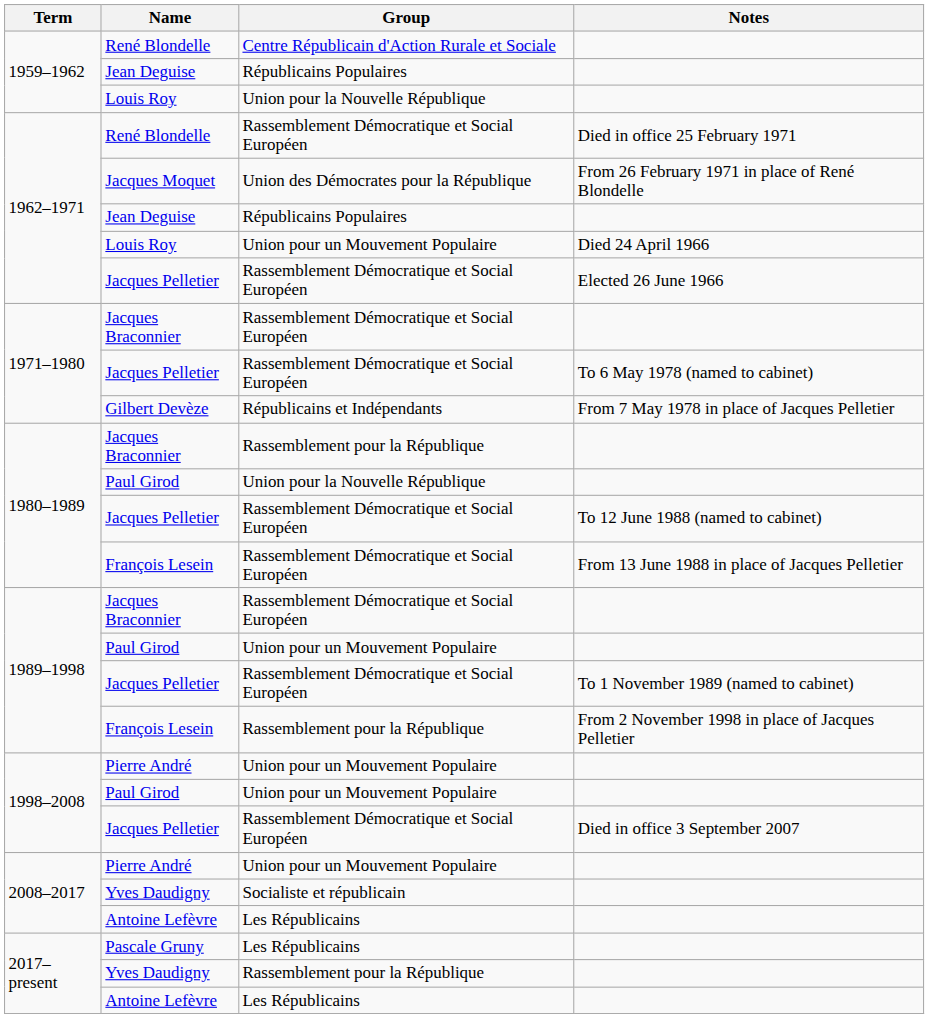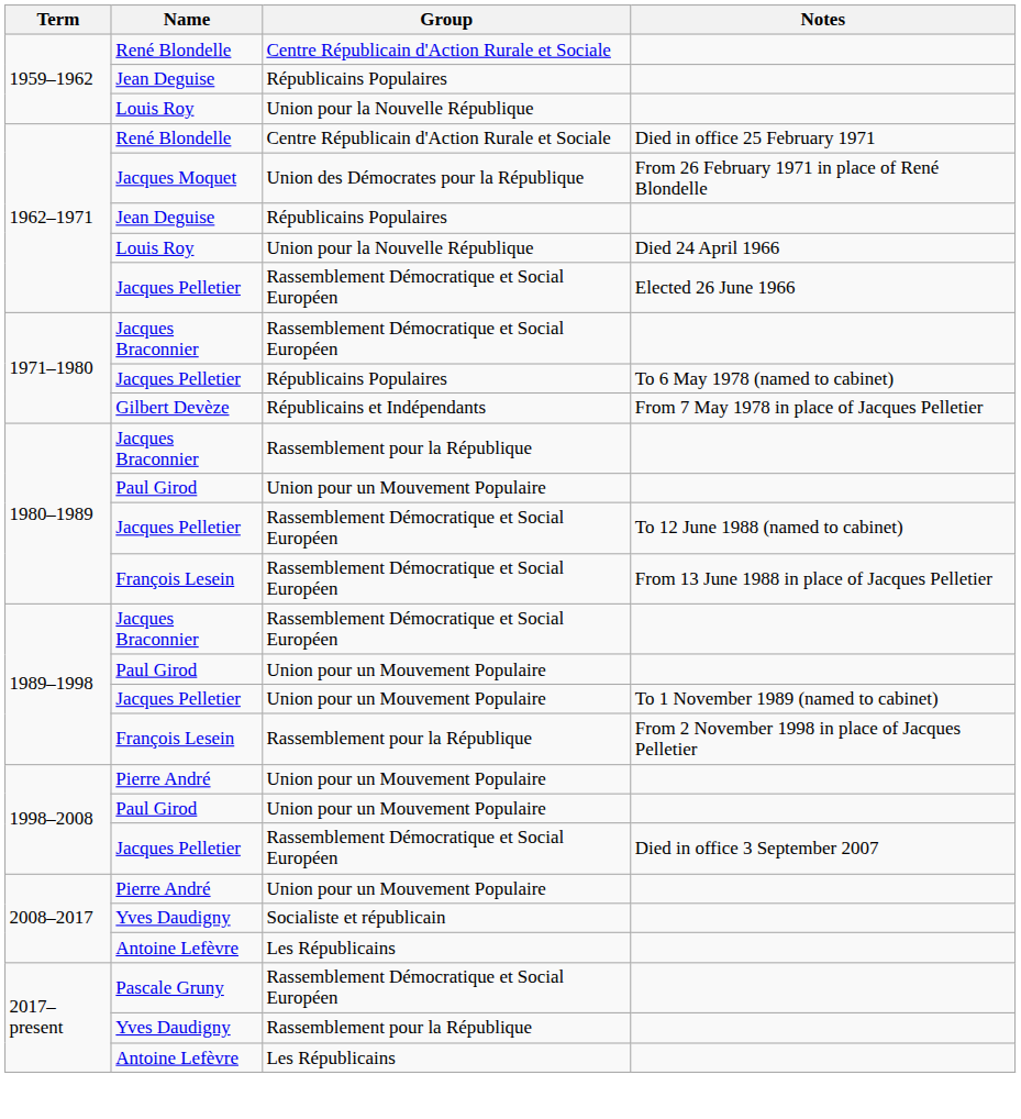1962–1971 / René Blondelle | Group: Rassemblement Démocratique et Social Européen -> Centre Républicain d'Action Rurale et Sociale
1962–1971 / Louis Roy | Group: Union pour un Mouvement Populaire -> Union pour la Nouvelle République
1971–1980 / Jacques Pelletier | Group: Rassemblement Démocratique et Social Européen -> Républicains Populaires
1980–1989 / Paul Girod | Group: Union pour la Nouvelle République -> Union pour un Mouvement Populaire
1989–1998 / Jacques Pelletier | Group: Rassemblement Démocratique et Social Européen -> Union pour un Mouvement Populaire
Pascale Gruny | Group: Les Républicains -> Rassemblement Démocratique et Social Européen
